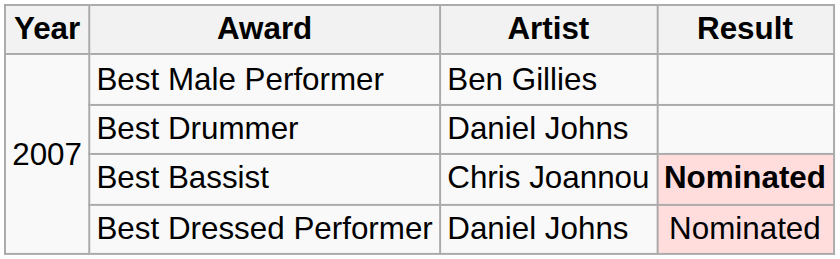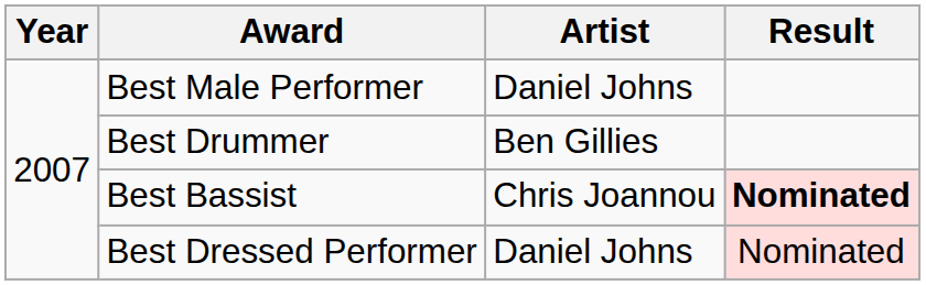Best Male Performer | Artist: Ben Gillies -> Daniel Johns
Best Drummer | Artist: Daniel Johns -> Ben Gillies
